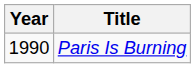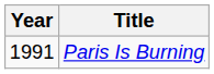Paris Is Burning | Year: 1990 -> 1991
